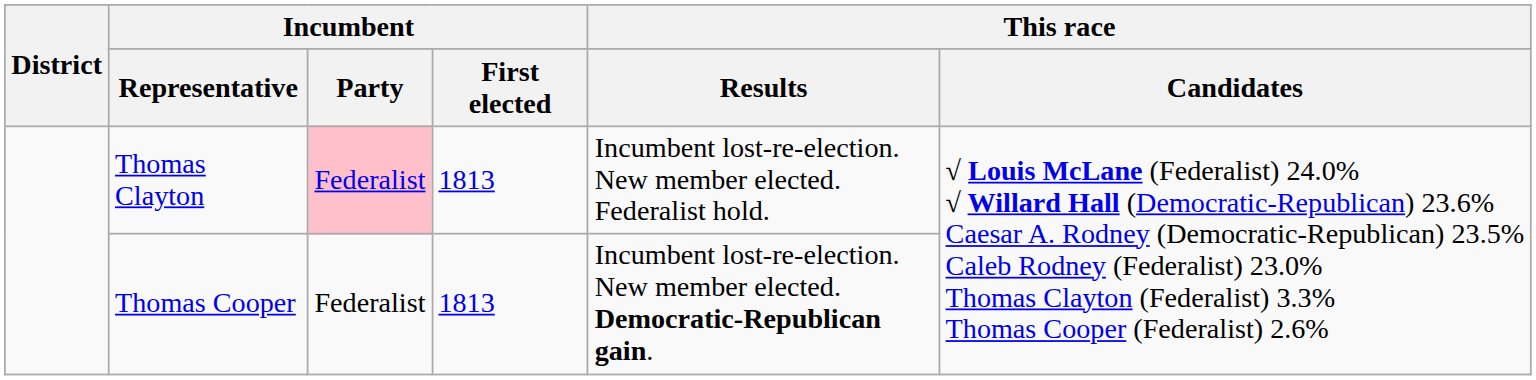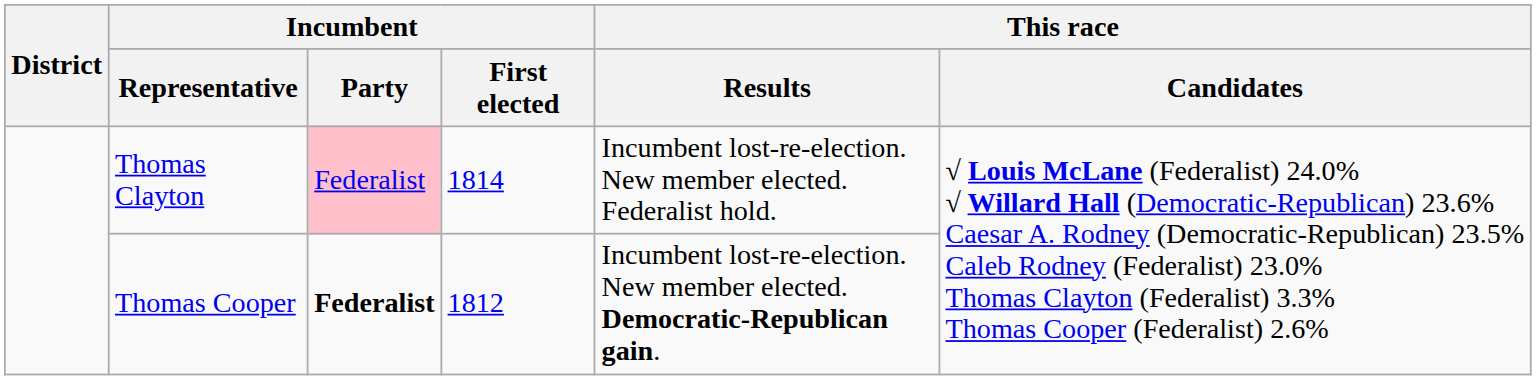Thomas Clayton | Incumbent / First elected: 1813 -> 1814
Thomas Cooper | Incumbent / Party: normal -> bold
Thomas Cooper | Incumbent / First elected: 1813 -> 1812
